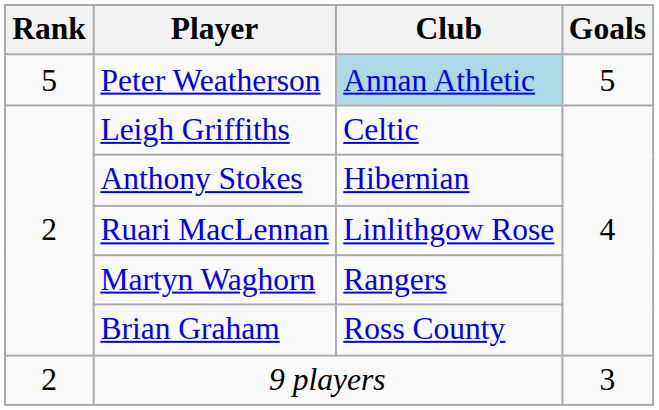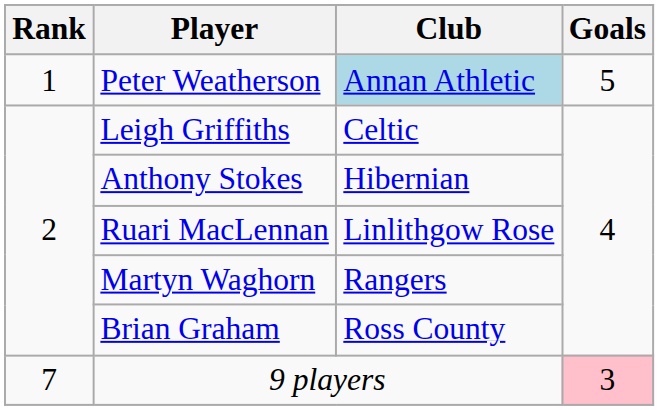Peter Weatherson | Rank: 5 -> 1
9 players | Rank: 2 -> 7
9 players | Goals: no background -> pink background
